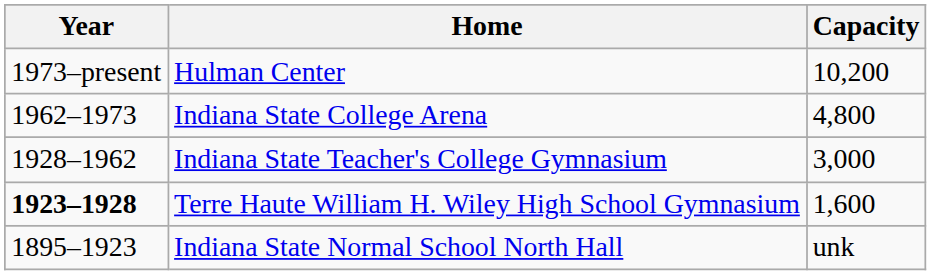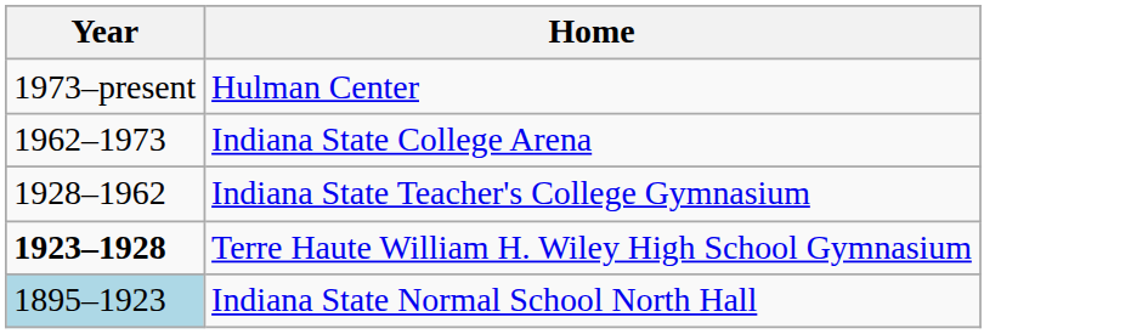- column: Capacity | 10,200 | 4,800 | 3,000 | 1,600 | unk
Indiana State Normal School North Hall | Year: no background -> lightblue background
